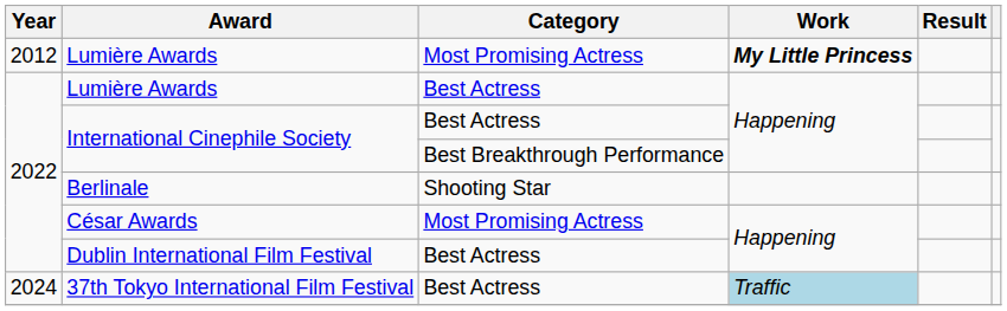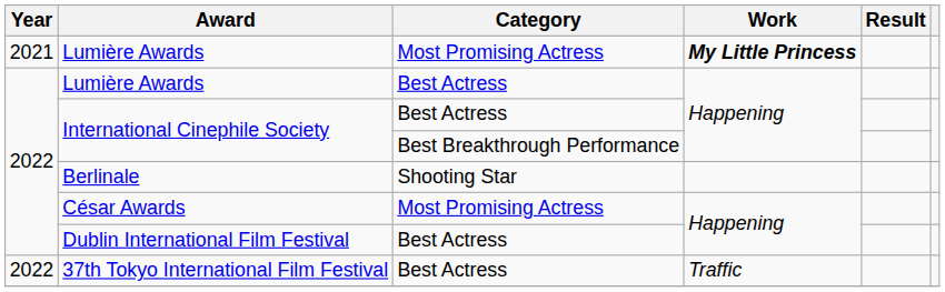Lumière Awards / Most Promising Actress | Year: 2012 -> 2021
37th Tokyo International Film Festival | Year: 2024 -> 2022
37th Tokyo International Film Festival | Work: lightblue background -> no background
